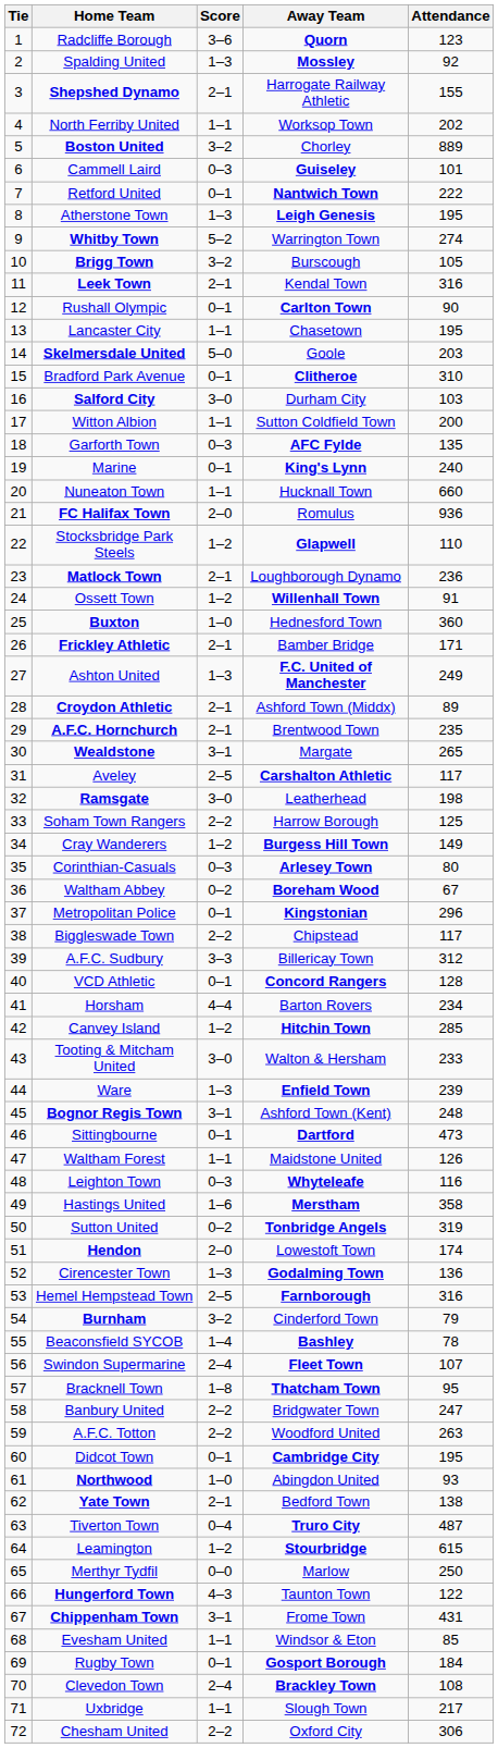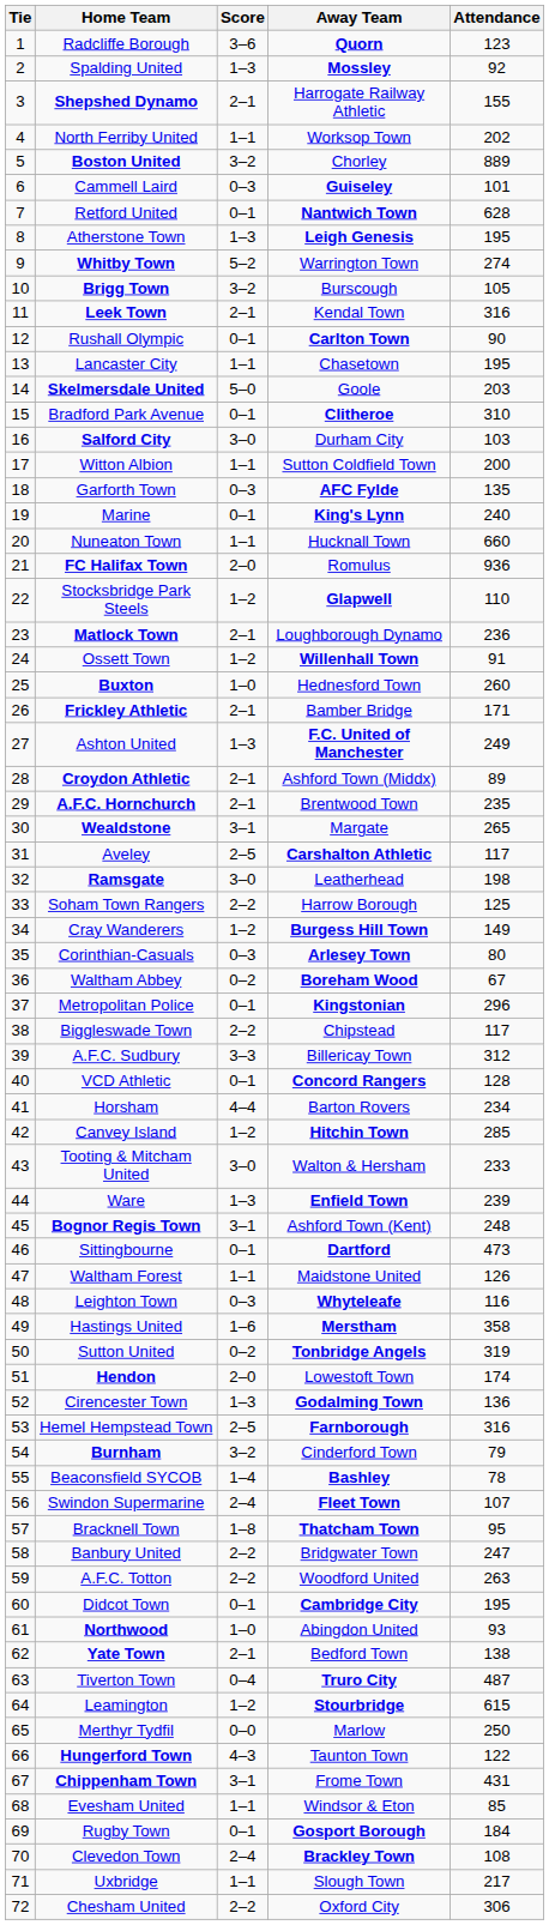Retford United | Attendance: 222 -> 628
Buxton | Attendance: 360 -> 260
